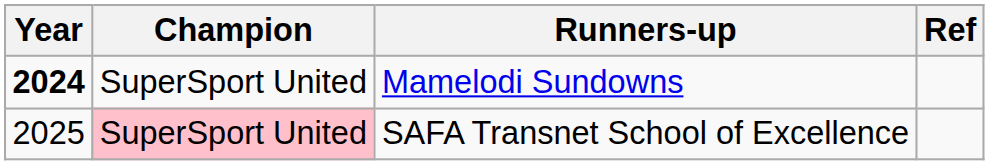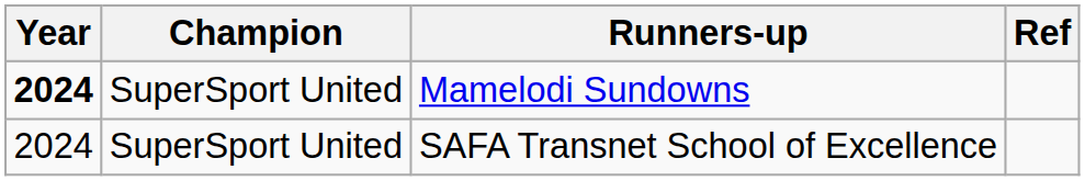SAFA Transnet School of Excellence | Year: 2025 -> 2024
SAFA Transnet School of Excellence | Champion: pink background -> no background
